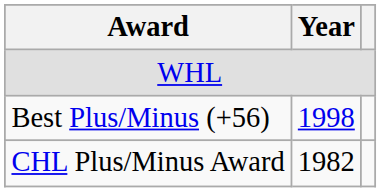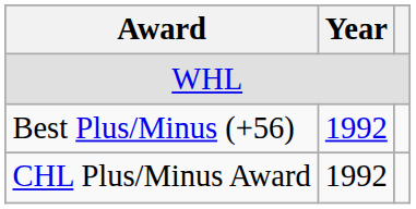Best Plus/Minus (+56) | Year: 1998 -> 1992
CHL Plus/Minus Award | Year: 1982 -> 1992
